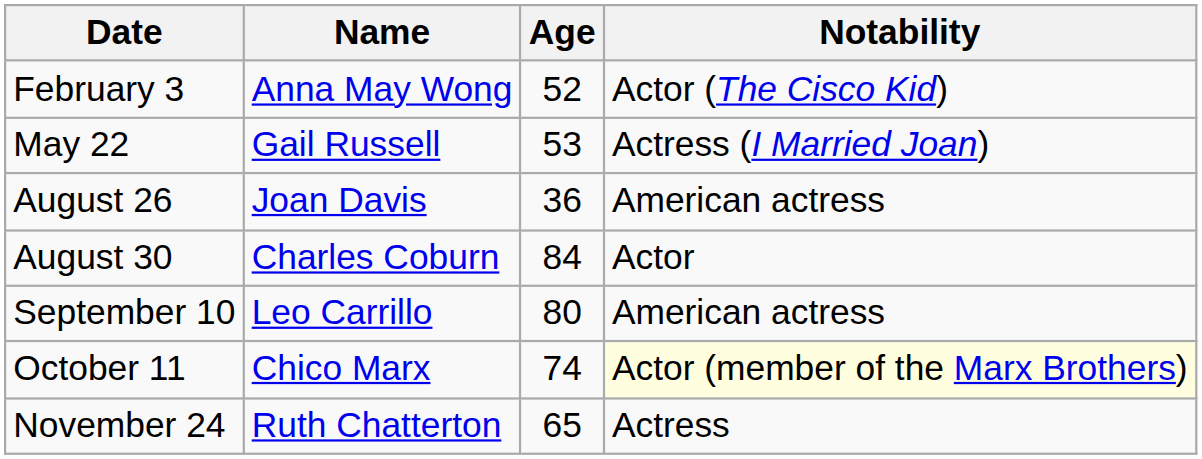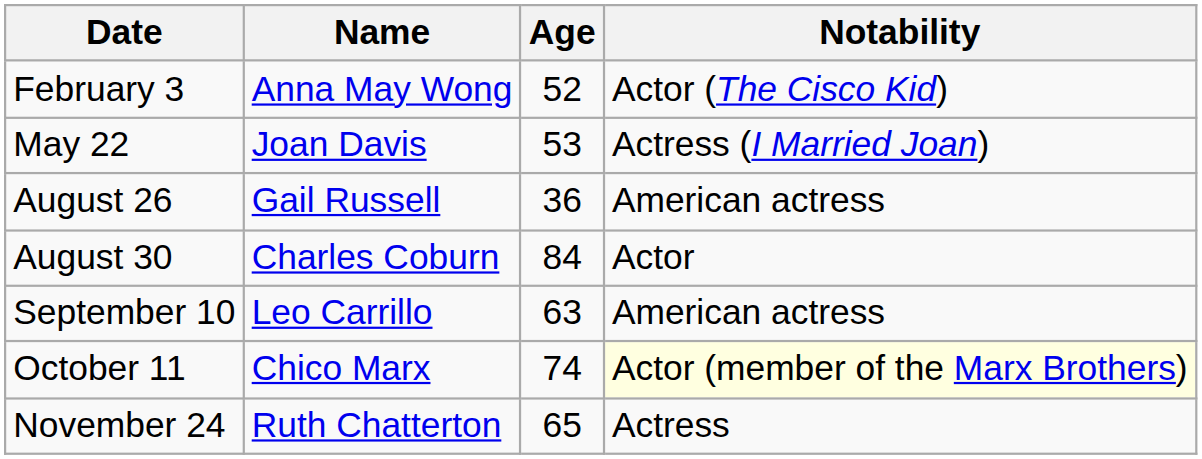May 22 | Name: Gail Russell -> Joan Davis
August 26 | Name: Joan Davis -> Gail Russell
September 10 | Age: 80 -> 63
